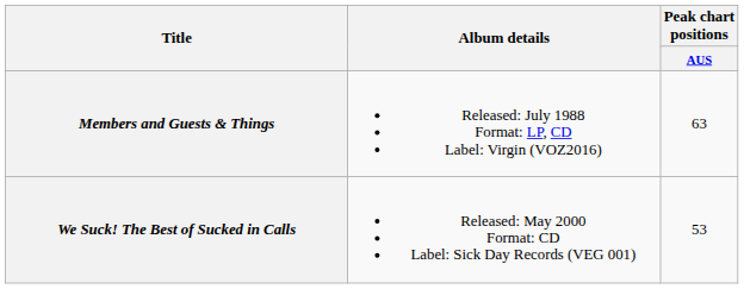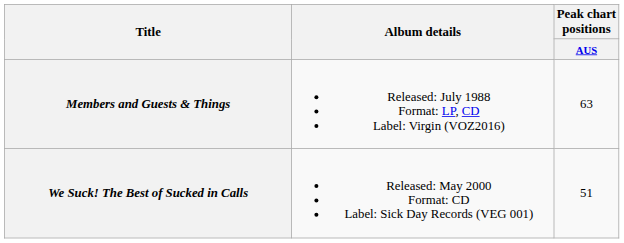We Suck! The Best of Sucked in Calls | Peak chart positions / AUS: 53 -> 51
